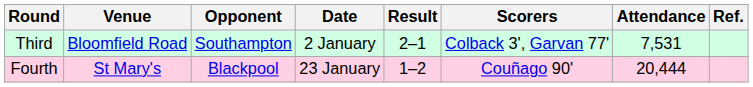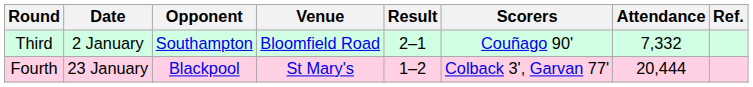columns swapped: Date <-> Venue
Third | Scorers: Colback 3', Garvan 77' -> Couñago 90'
Third | Attendance: 7,531 -> 7,332
Fourth | Scorers: Couñago 90' -> Colback 3', Garvan 77'
